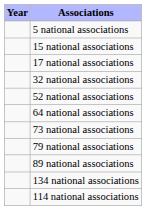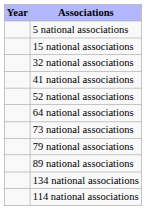- row: 17 national associations
+ row: 41 national associations
